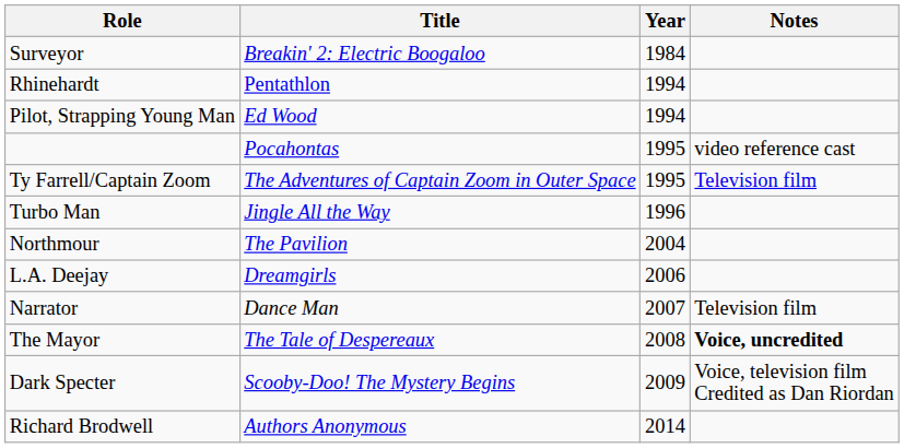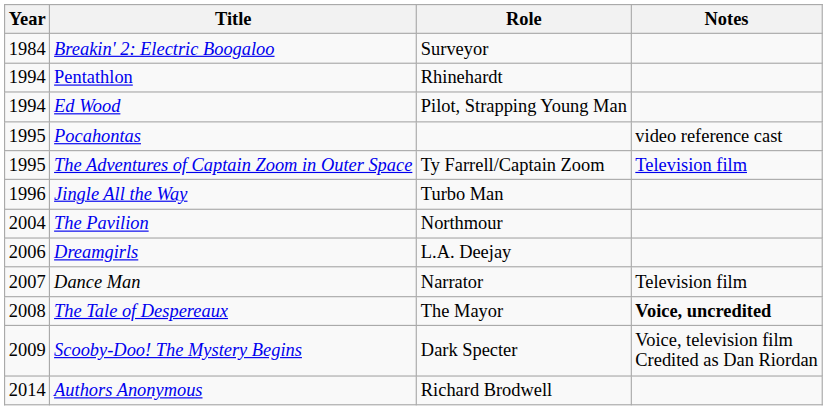columns swapped: Year <-> Role
